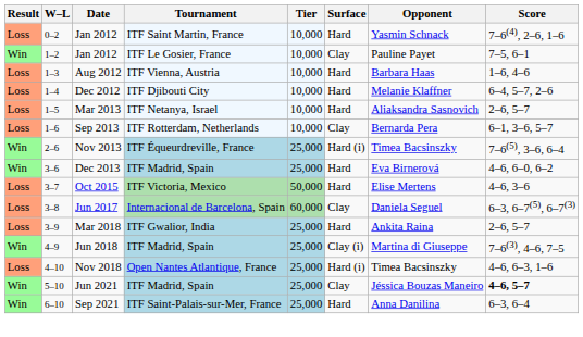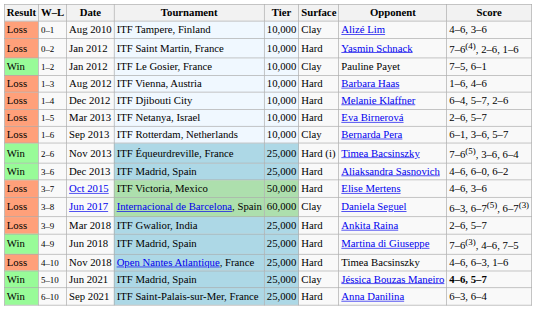+ row: Loss | 0–1 | Aug 2010 | ITF Tampere, Finland | 10,000 | Clay | Alizé Lim | 4–6, 3–6
Mar 2013 | Opponent: Aliaksandra Sasnovich -> Eva Birnerová
Dec 2013 | Opponent: Eva Birnerová -> Aliaksandra Sasnovich
Jun 2018 | Surface: Clay (i) -> Hard
Nov 2018 | Surface: Hard (i) -> Hard
